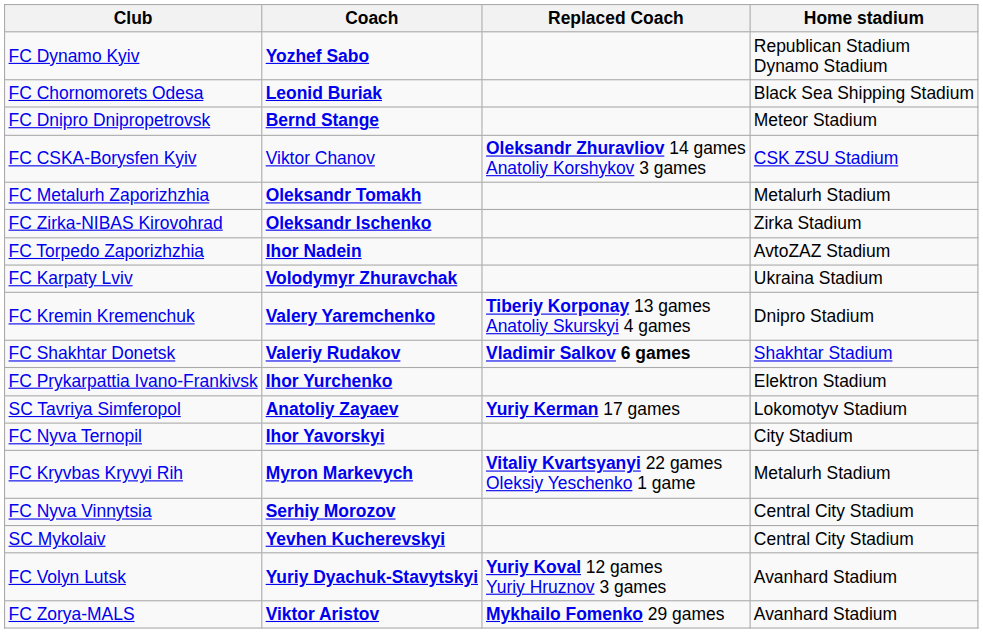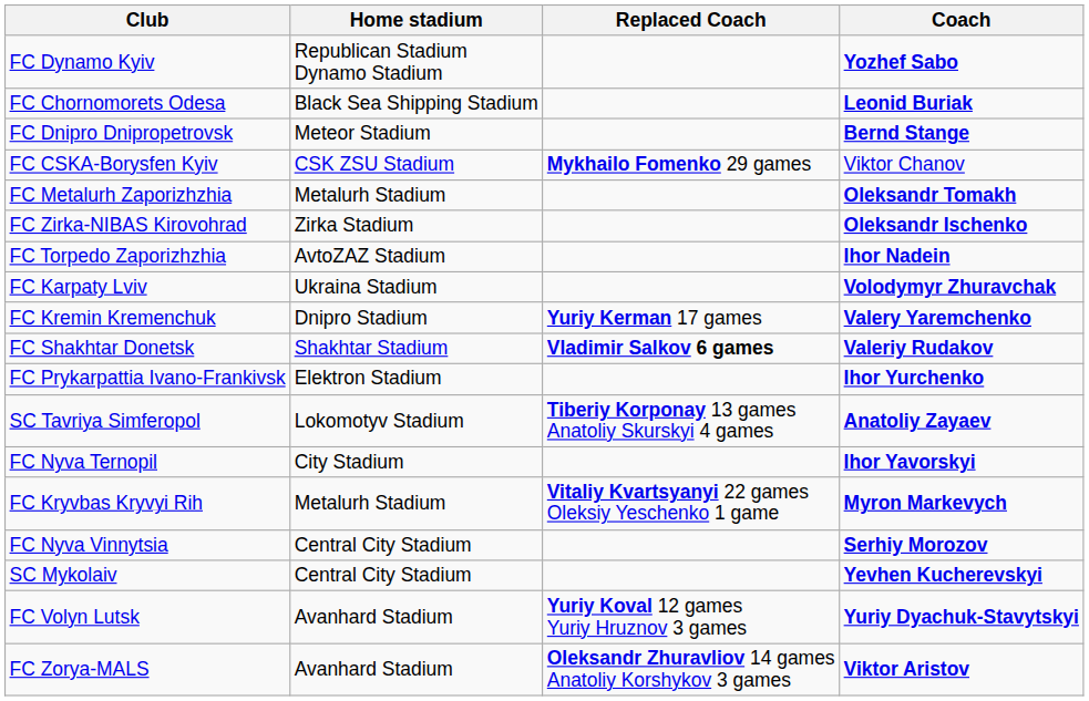columns swapped: Coach <-> Home stadium
FC CSKA-Borysfen Kyiv | Replaced Coach: Oleksandr Zhuravliov 14 games Anatoliy Korshykov 3 games -> Mykhailo Fomenko 29 games
FC Kremin Kremenchuk | Replaced Coach: Tiberiy Korponay 13 games Anatoliy Skurskyi 4 games -> Yuriy Kerman 17 games
SC Tavriya Simferopol | Replaced Coach: Yuriy Kerman 17 games -> Tiberiy Korponay 13 games Anatoliy Skurskyi 4 games
FC Zorya-MALS | Replaced Coach: Mykhailo Fomenko 29 games -> Oleksandr Zhuravliov 14 games Anatoliy Korshykov 3 games
